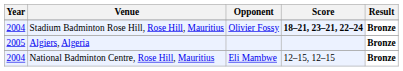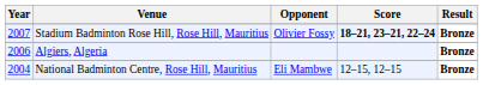Stadium Badminton Rose Hill, Rose Hill, Mauritius | Year: 2004 -> 2007
Algiers, Algeria | Year: 2005 -> 2006
